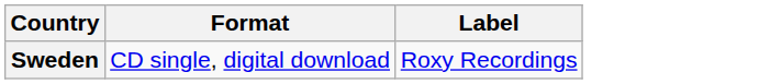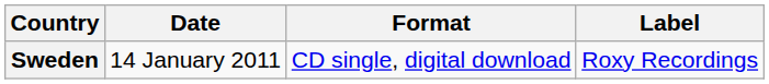+ column: Date | 14 January 2011
